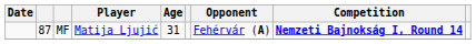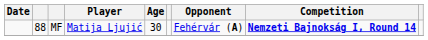MF | column 2: 87 -> 88
MF | Age: 31 -> 30
